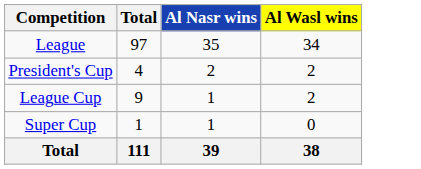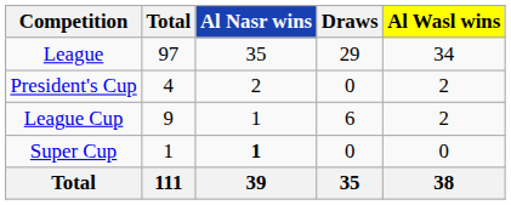+ column: Draws | 29 | 0 | 6 | 0 | 35
Super Cup | Al Nasr wins: normal -> bold
